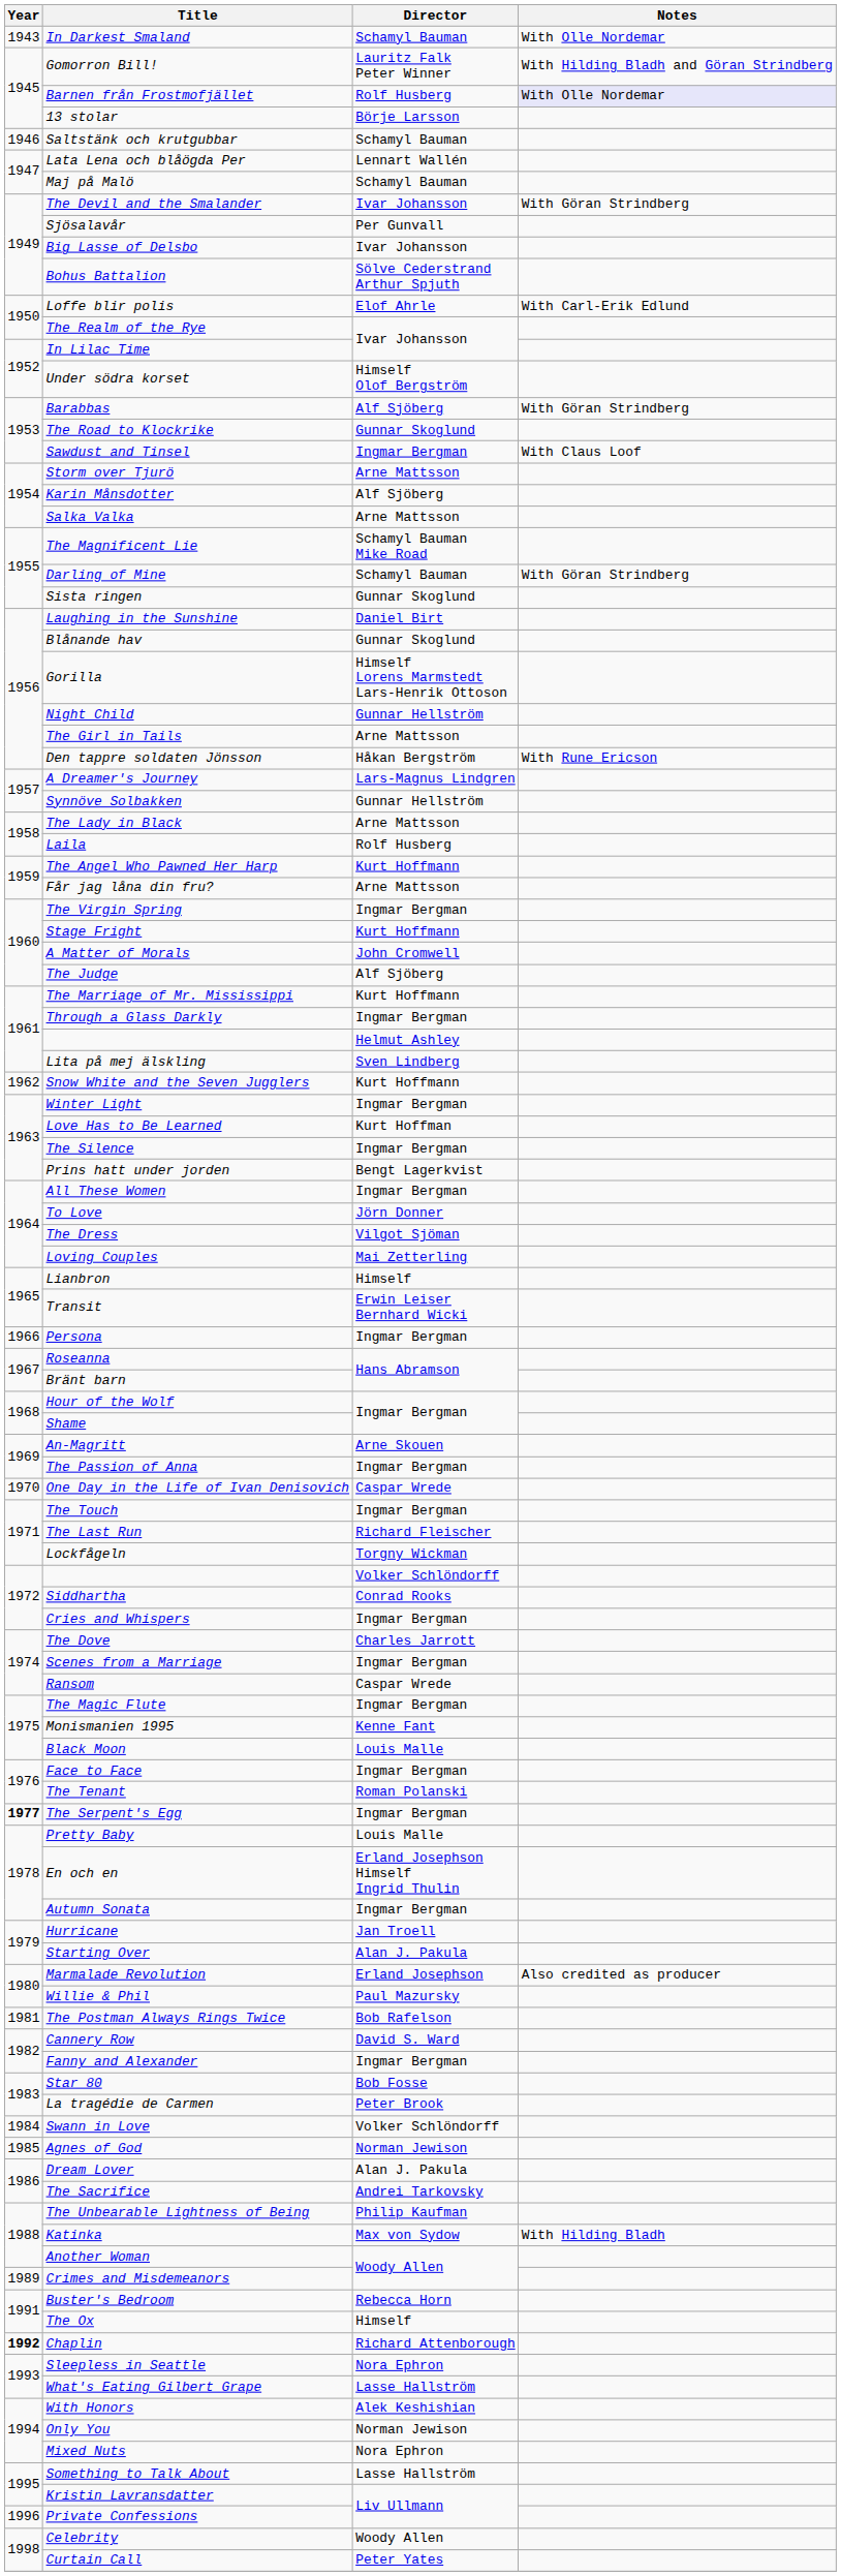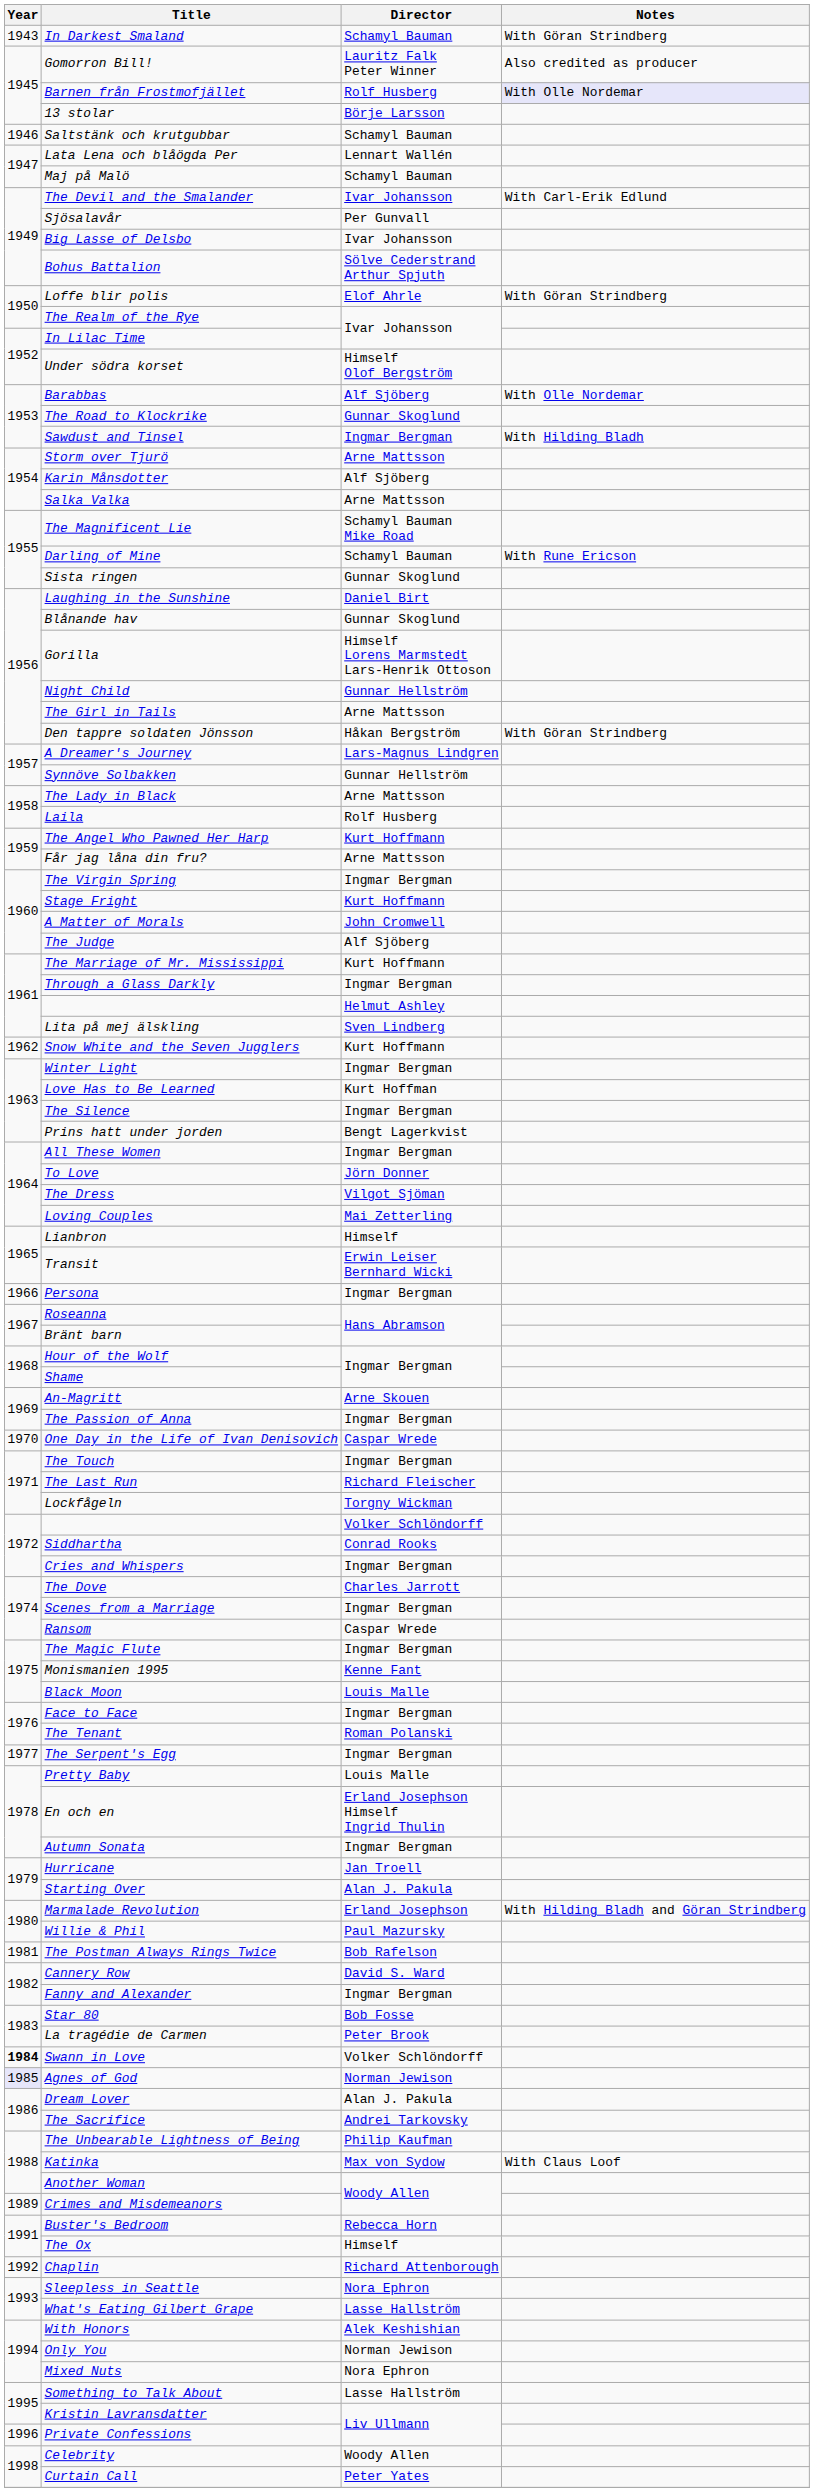In Darkest Smaland | Notes: With Olle Nordemar -> With Göran Strindberg
Gomorron Bill! | Notes: With Hilding Bladh and Göran Strindberg -> Also credited as producer
The Devil and the Smalander | Notes: With Göran Strindberg -> With Carl-Erik Edlund
Loffe blir polis | Notes: With Carl-Erik Edlund -> With Göran Strindberg
Barabbas | Notes: With Göran Strindberg -> With Olle Nordemar
Sawdust and Tinsel | Notes: With Claus Loof -> With Hilding Bladh
Darling of Mine | Notes: With Göran Strindberg -> With Rune Ericson
Den tappre soldaten Jönsson | Notes: With Rune Ericson -> With Göran Strindberg
The Serpent's Egg | Year: bold -> normal
Marmalade Revolution | Notes: Also credited as producer -> With Hilding Bladh and Göran Strindberg
Swann in Love | Year: normal -> bold
Agnes of God | Year: no background -> lavender background
Katinka | Notes: With Hilding Bladh -> With Claus Loof
Chaplin | Year: bold -> normal
